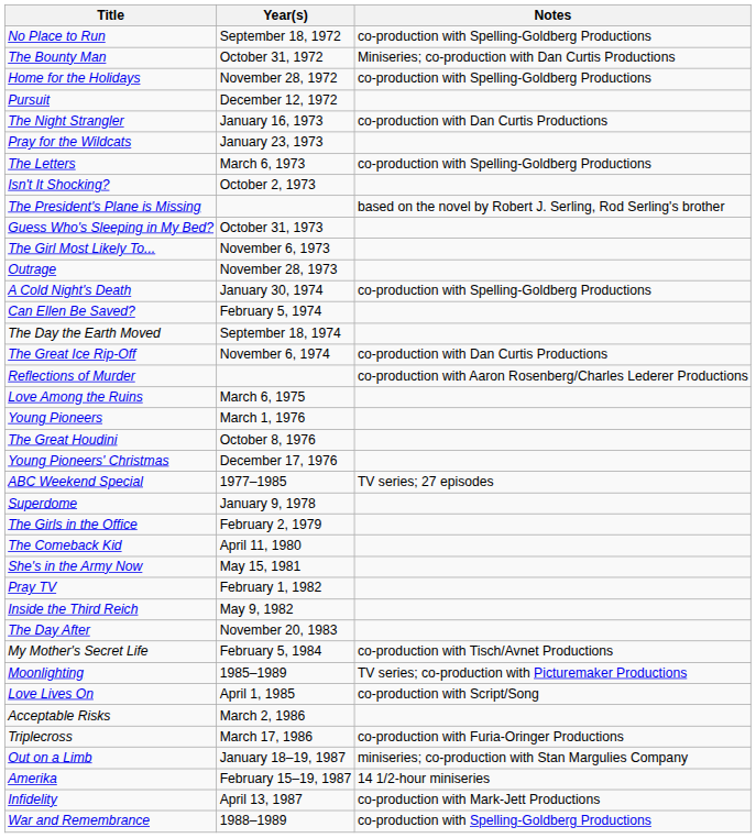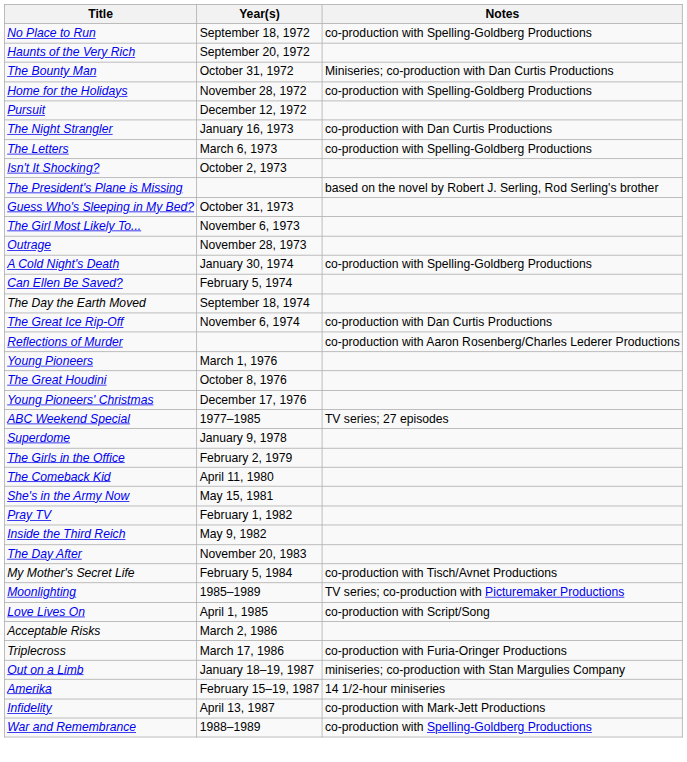+ row: Haunts of the Very Rich | September 20, 1972
- row: Pray for the Wildcats | January 23, 1973
- row: Love Among the Ruins | March 6, 1975
